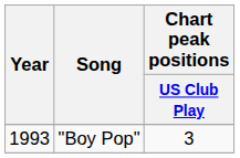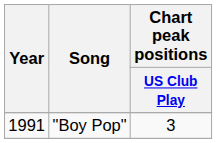"Boy Pop" | Year: 1993 -> 1991
